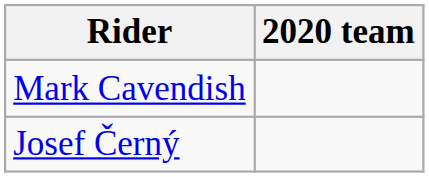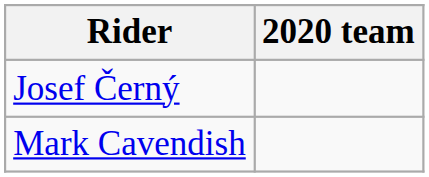rows swapped: Mark Cavendish <-> Josef Černý
